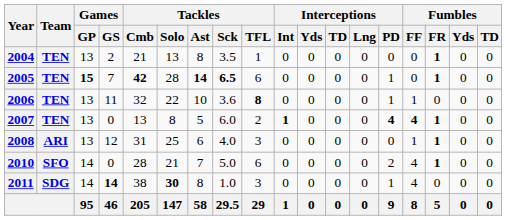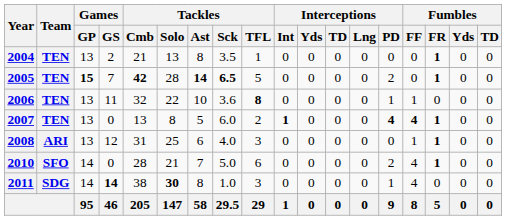2005 | Tackles / TFL: 6 -> 5
2005 | Interceptions / PD: 1 -> 2
